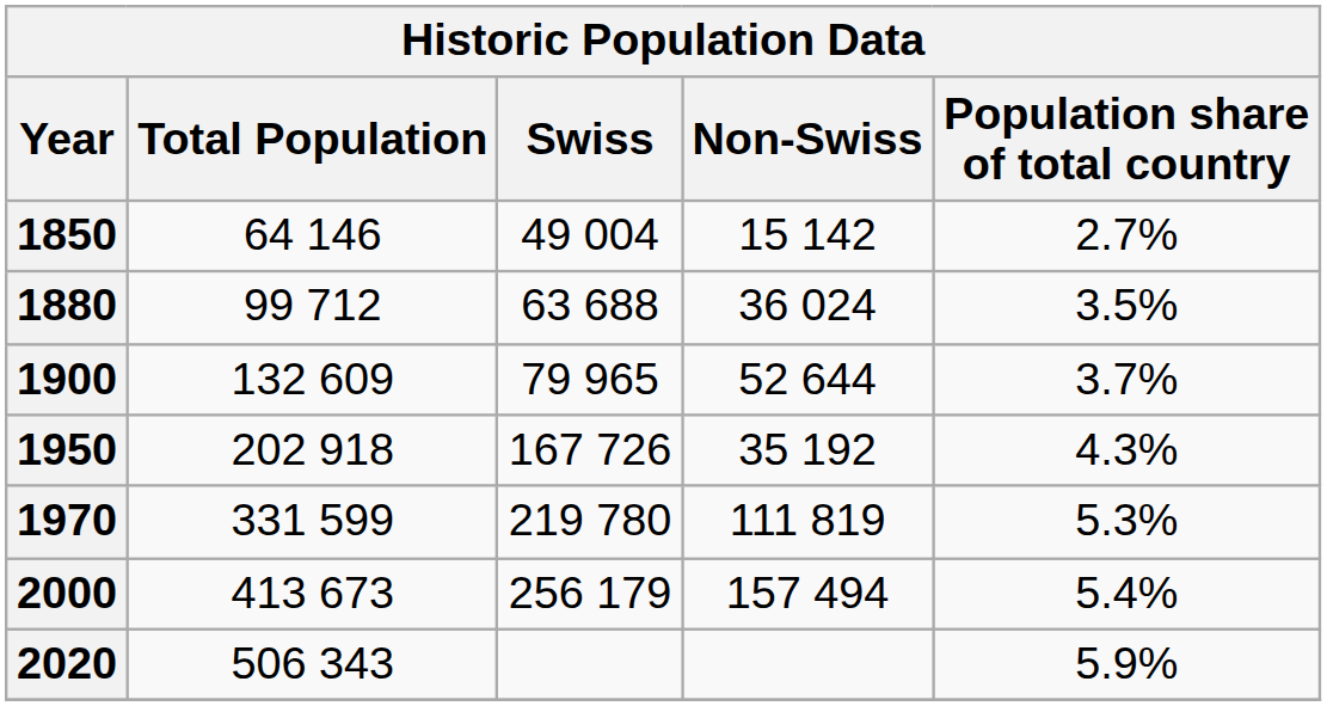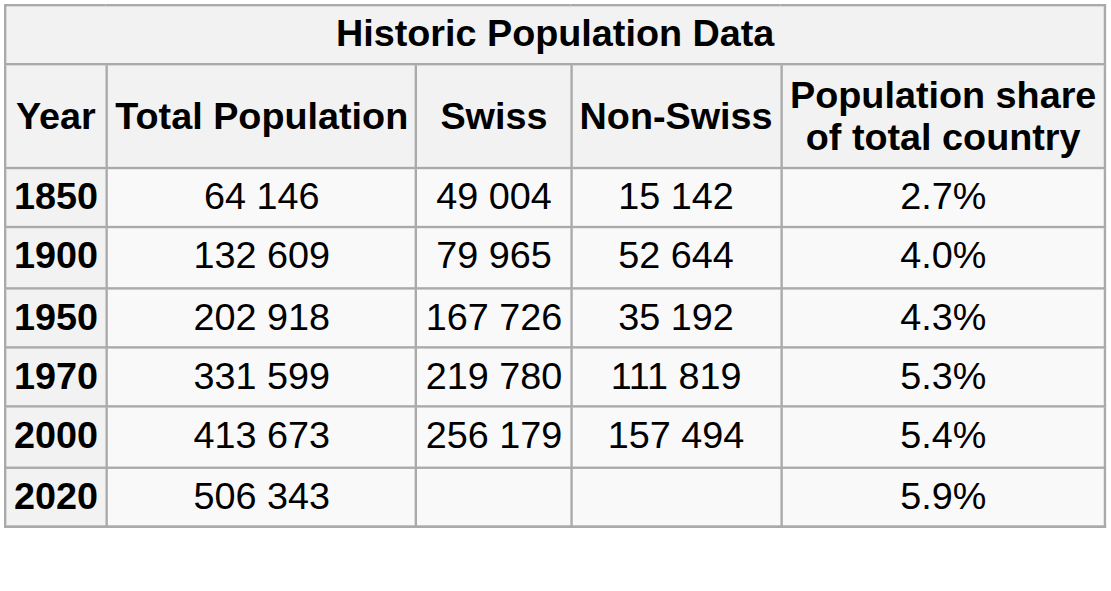- row: 1880 | 99 712 | 63 688 | 36 024 | 3.5%
1900 | Population share of total country: 3.7% -> 4.0%
